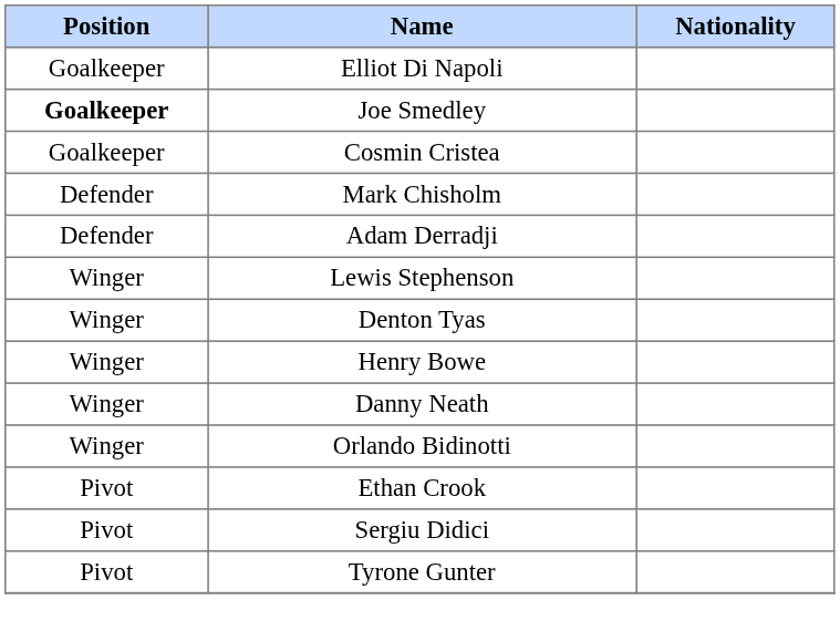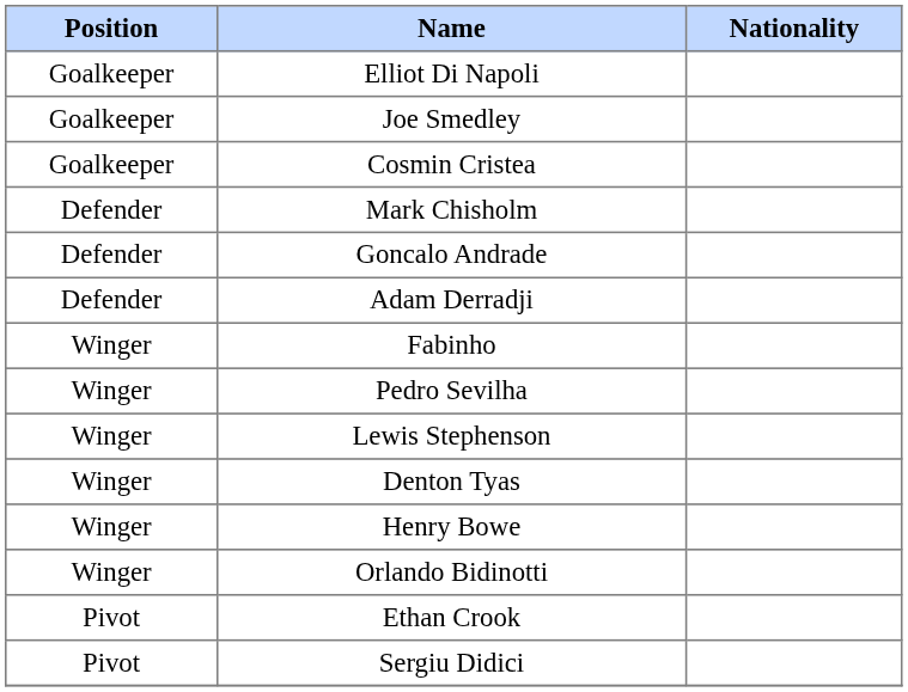Joe Smedley | Position: bold -> normal
+ row: Defender | Goncalo Andrade
+ row: Winger | Fabinho
+ row: Winger | Pedro Sevilha
- row: Winger | Danny Neath
- row: Pivot | Tyrone Gunter
